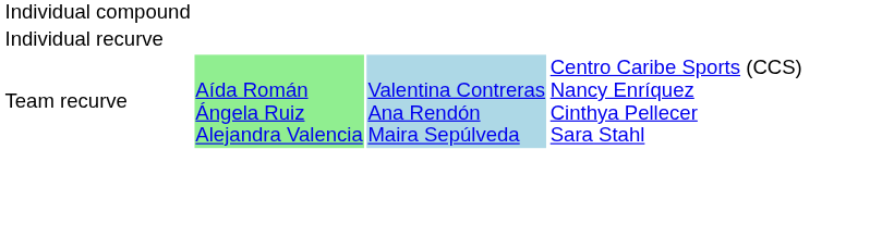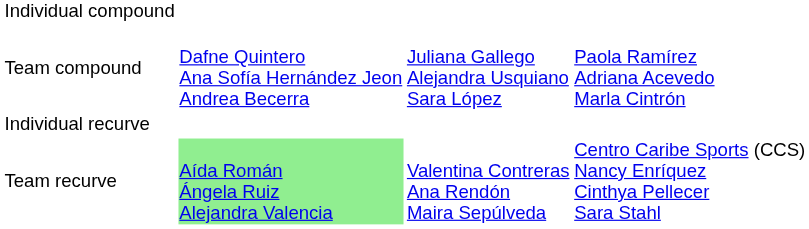+ row: Team compound | Dafne Quintero Ana Sofía Hernández Jeon Andrea Becerra | Juliana Gallego Alejandra Usquiano Sara López | Paola Ramírez Adriana Acevedo Marla Cintrón
Team recurve | column 3: lightblue background -> no background
